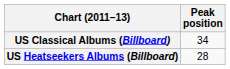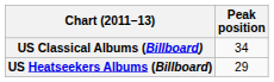US Heatseekers Albums (Billboard) | Peak position: 28 -> 29
